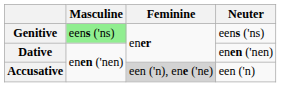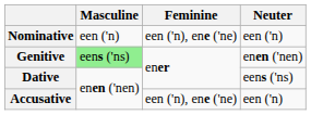+ row: Nominative | een ('n) | een ('n), ene ('ne) | een ('n)
Genitive | Neuter: eens ('ns) -> enen ('nen)
Dative | Neuter: enen ('nen) -> eens ('ns)
Accusative | Feminine: lightgrey background -> no background
